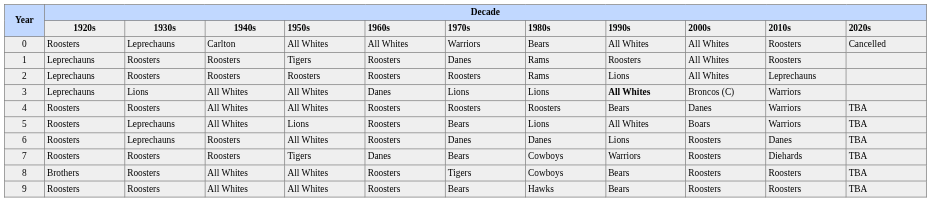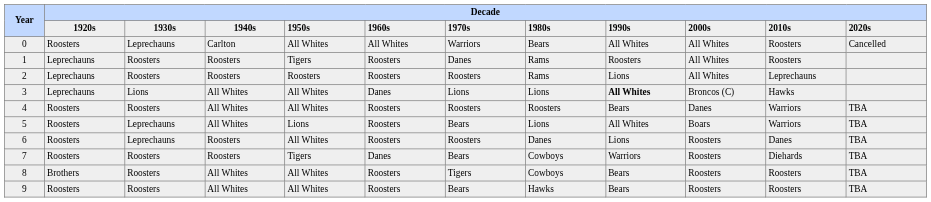3 | column 11: Warriors -> Hawks
6 | column 7: Danes -> Roosters
